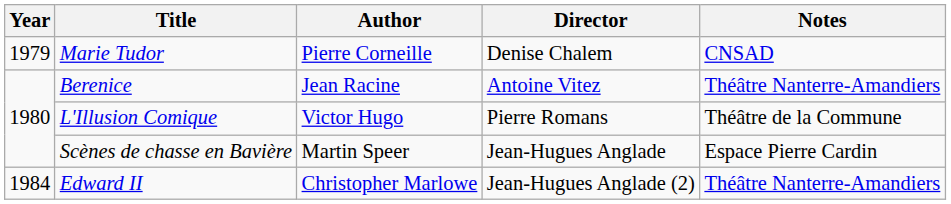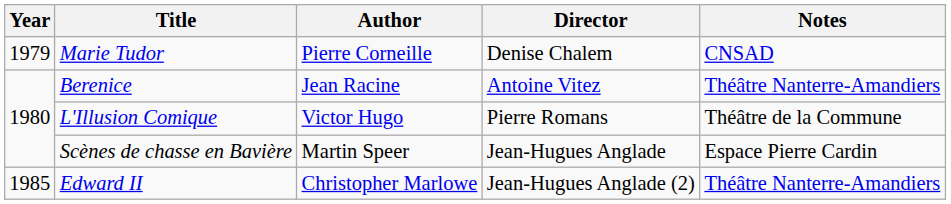Edward II | Year: 1984 -> 1985
